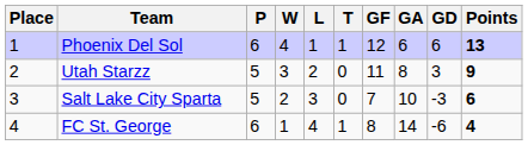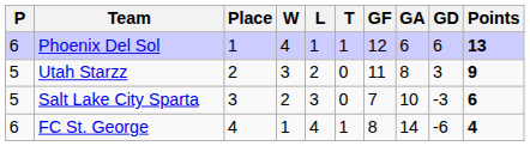columns swapped: Place <-> P
